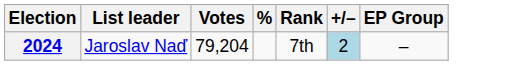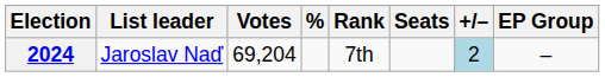+ column: Seats
2024 | Votes: 79,204 -> 69,204
